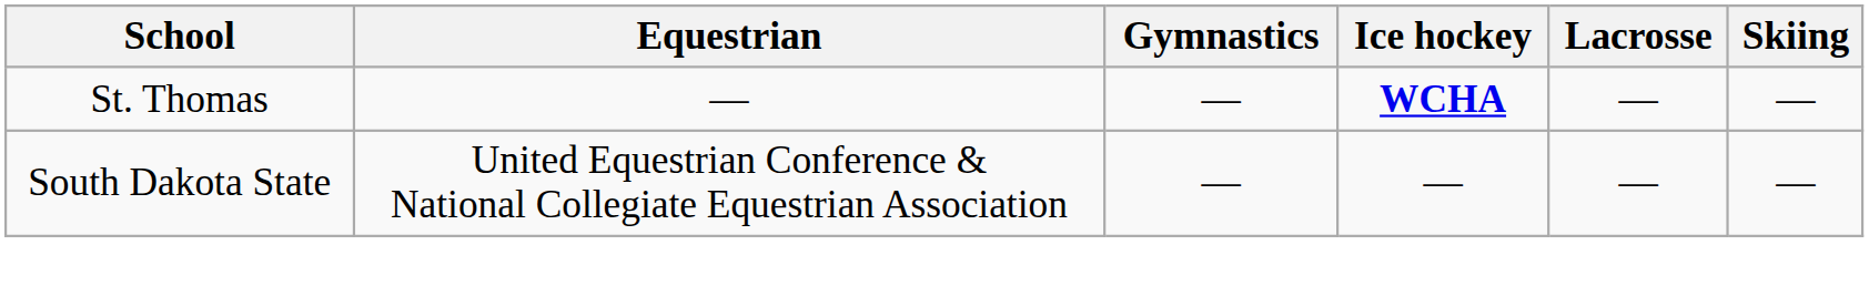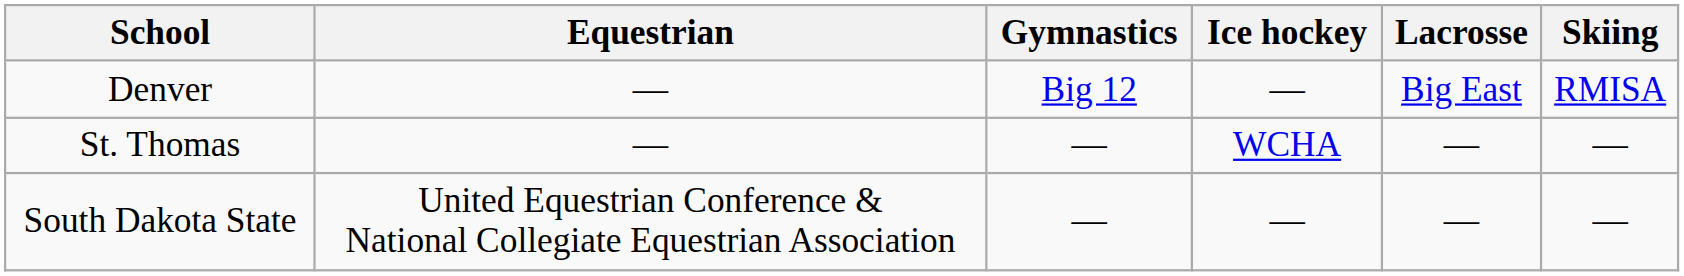+ row: Denver | — | Big 12 | — | Big East | RMISA
St. Thomas | Ice hockey: bold -> normal
